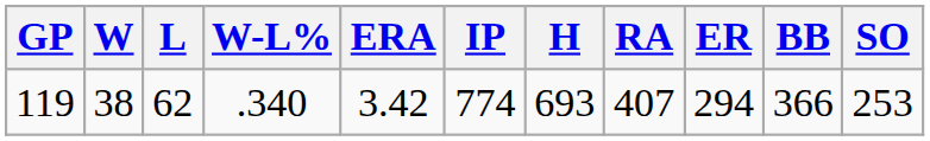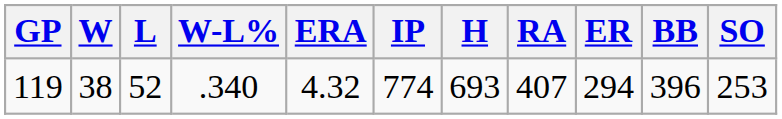119 | L: 62 -> 52
119 | ERA: 3.42 -> 4.32
119 | BB: 366 -> 396
